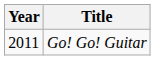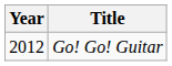Go! Go! Guitar | Year: 2011 -> 2012
